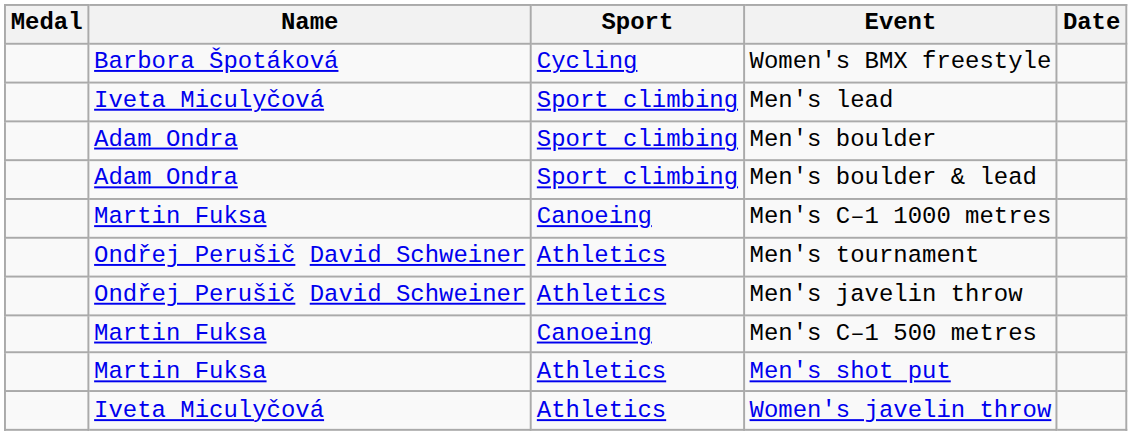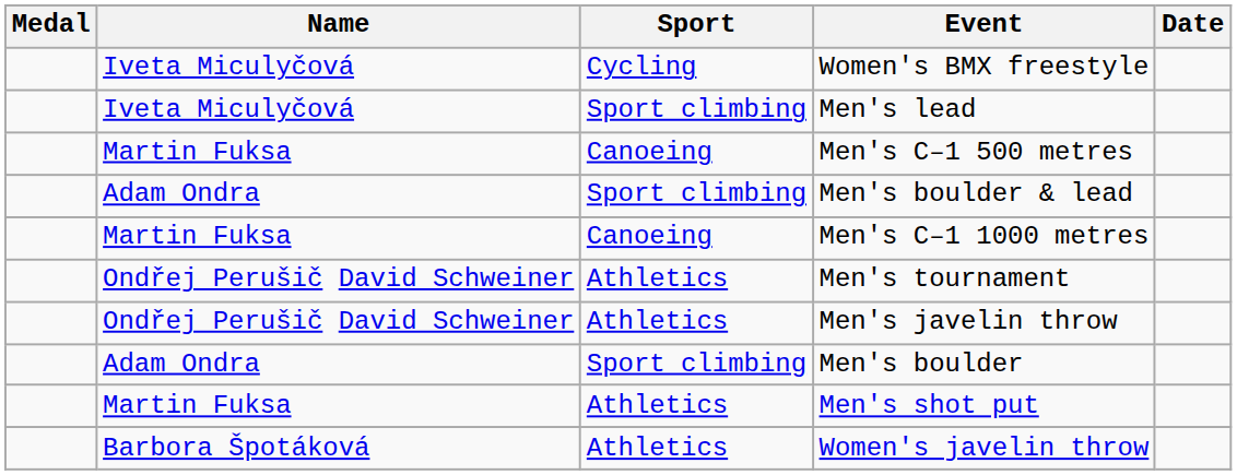Women's BMX freestyle | Name: Barbora Špotáková -> Iveta Miculyčová
rows swapped: Men's C–1 500 metres <-> Men's boulder
Women's javelin throw | Name: Iveta Miculyčová -> Barbora Špotáková
